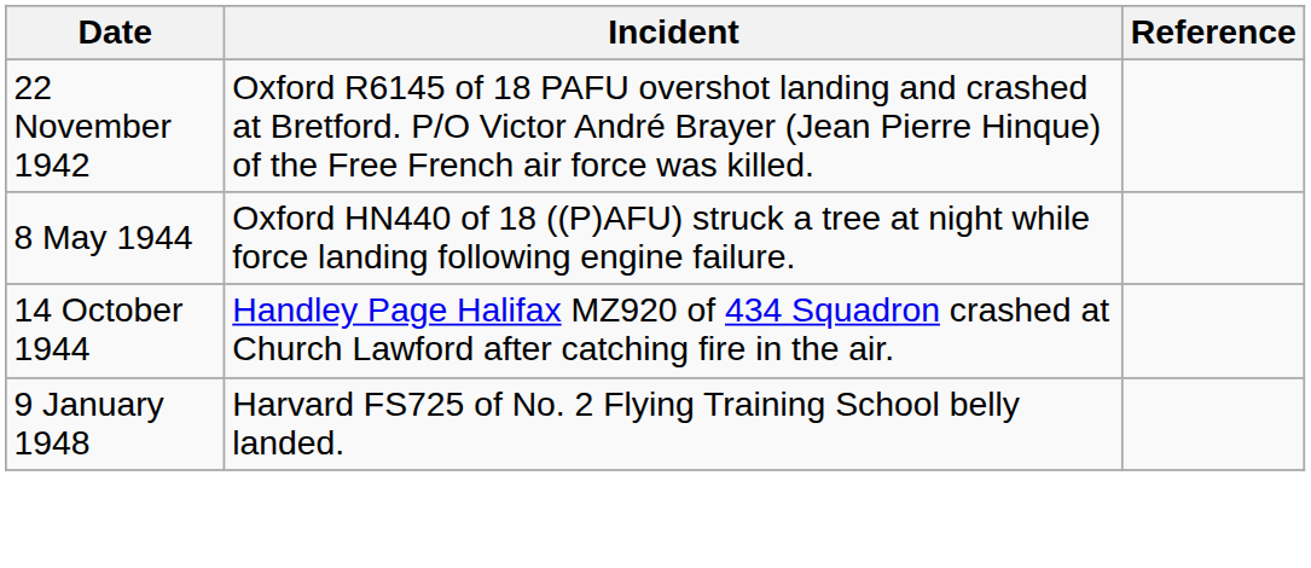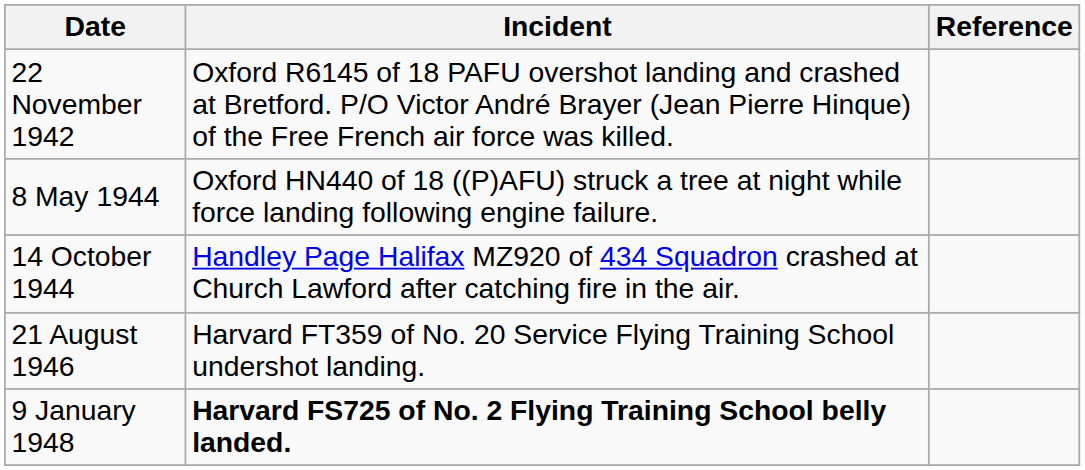+ row: 21 August 1946 | Harvard FT359 of No. 20 Service Flying Training School undershot landing.
9 January 1948 | Incident: normal -> bold
